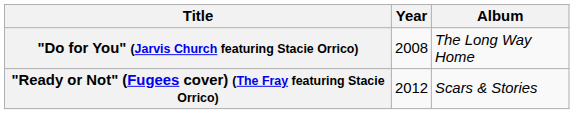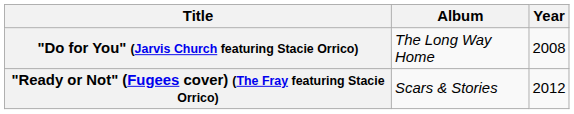columns swapped: Year <-> Album
